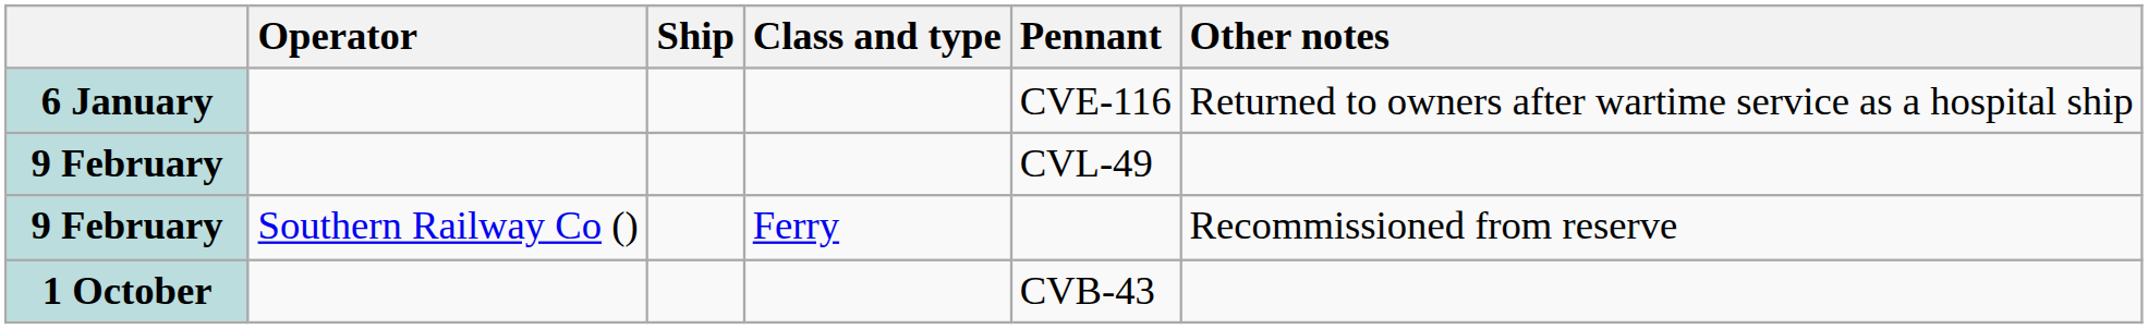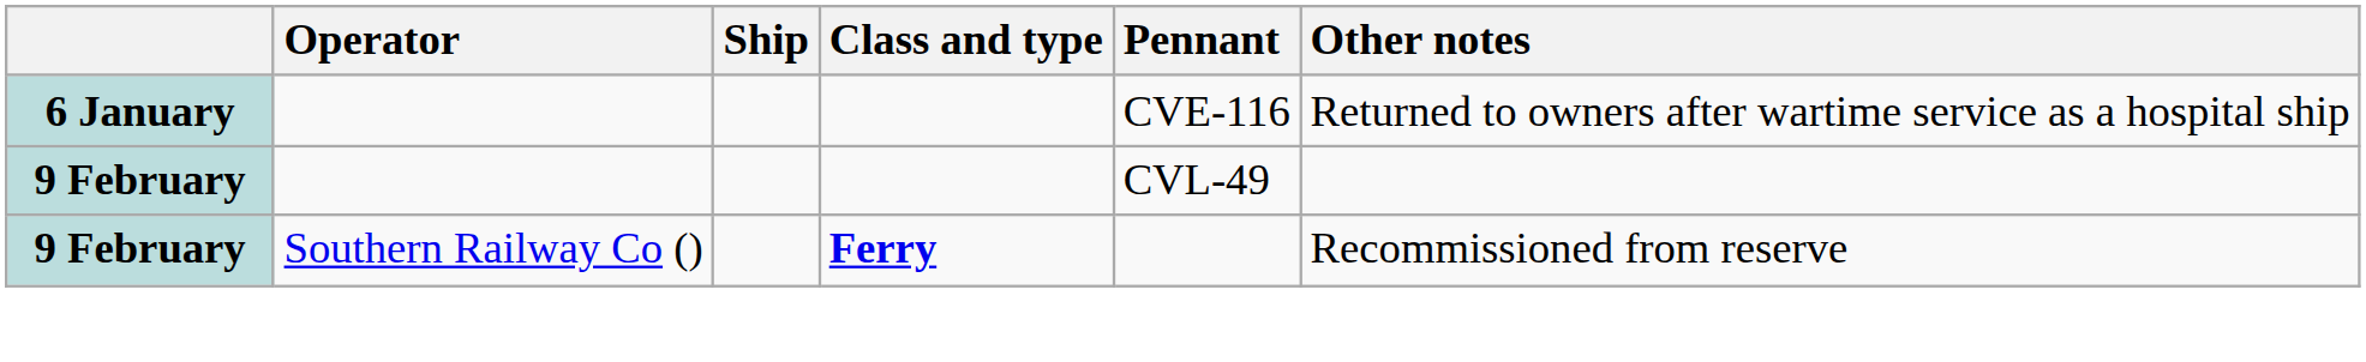9 February / Southern Railway Co () | Class and type: normal -> bold
- row: 1 October | CVB-43
